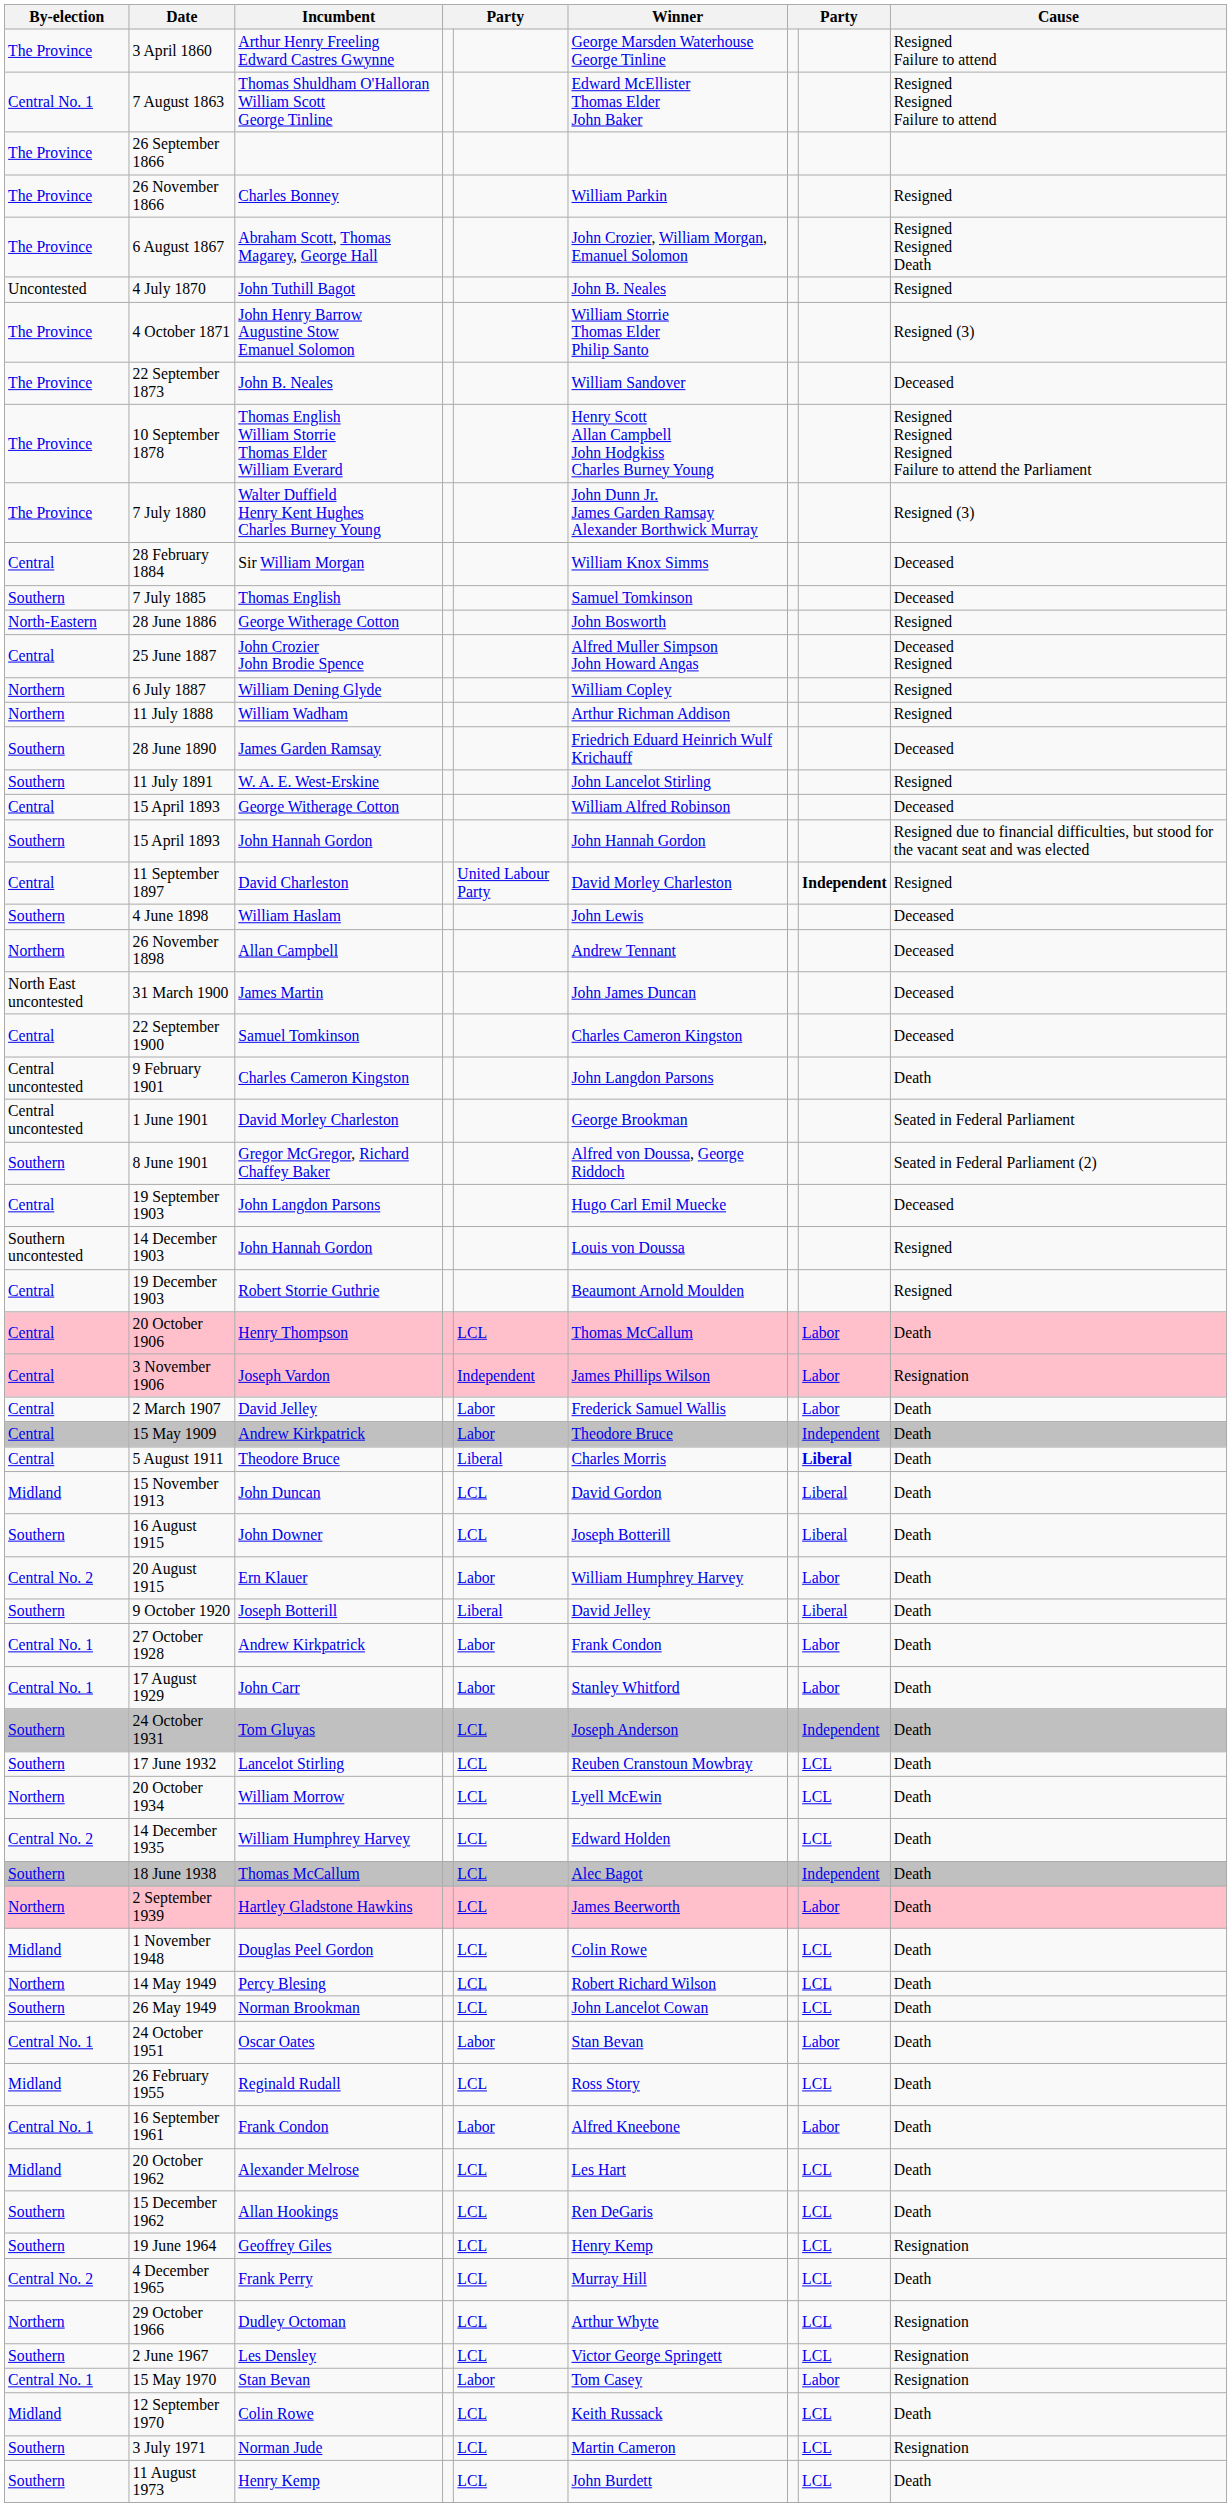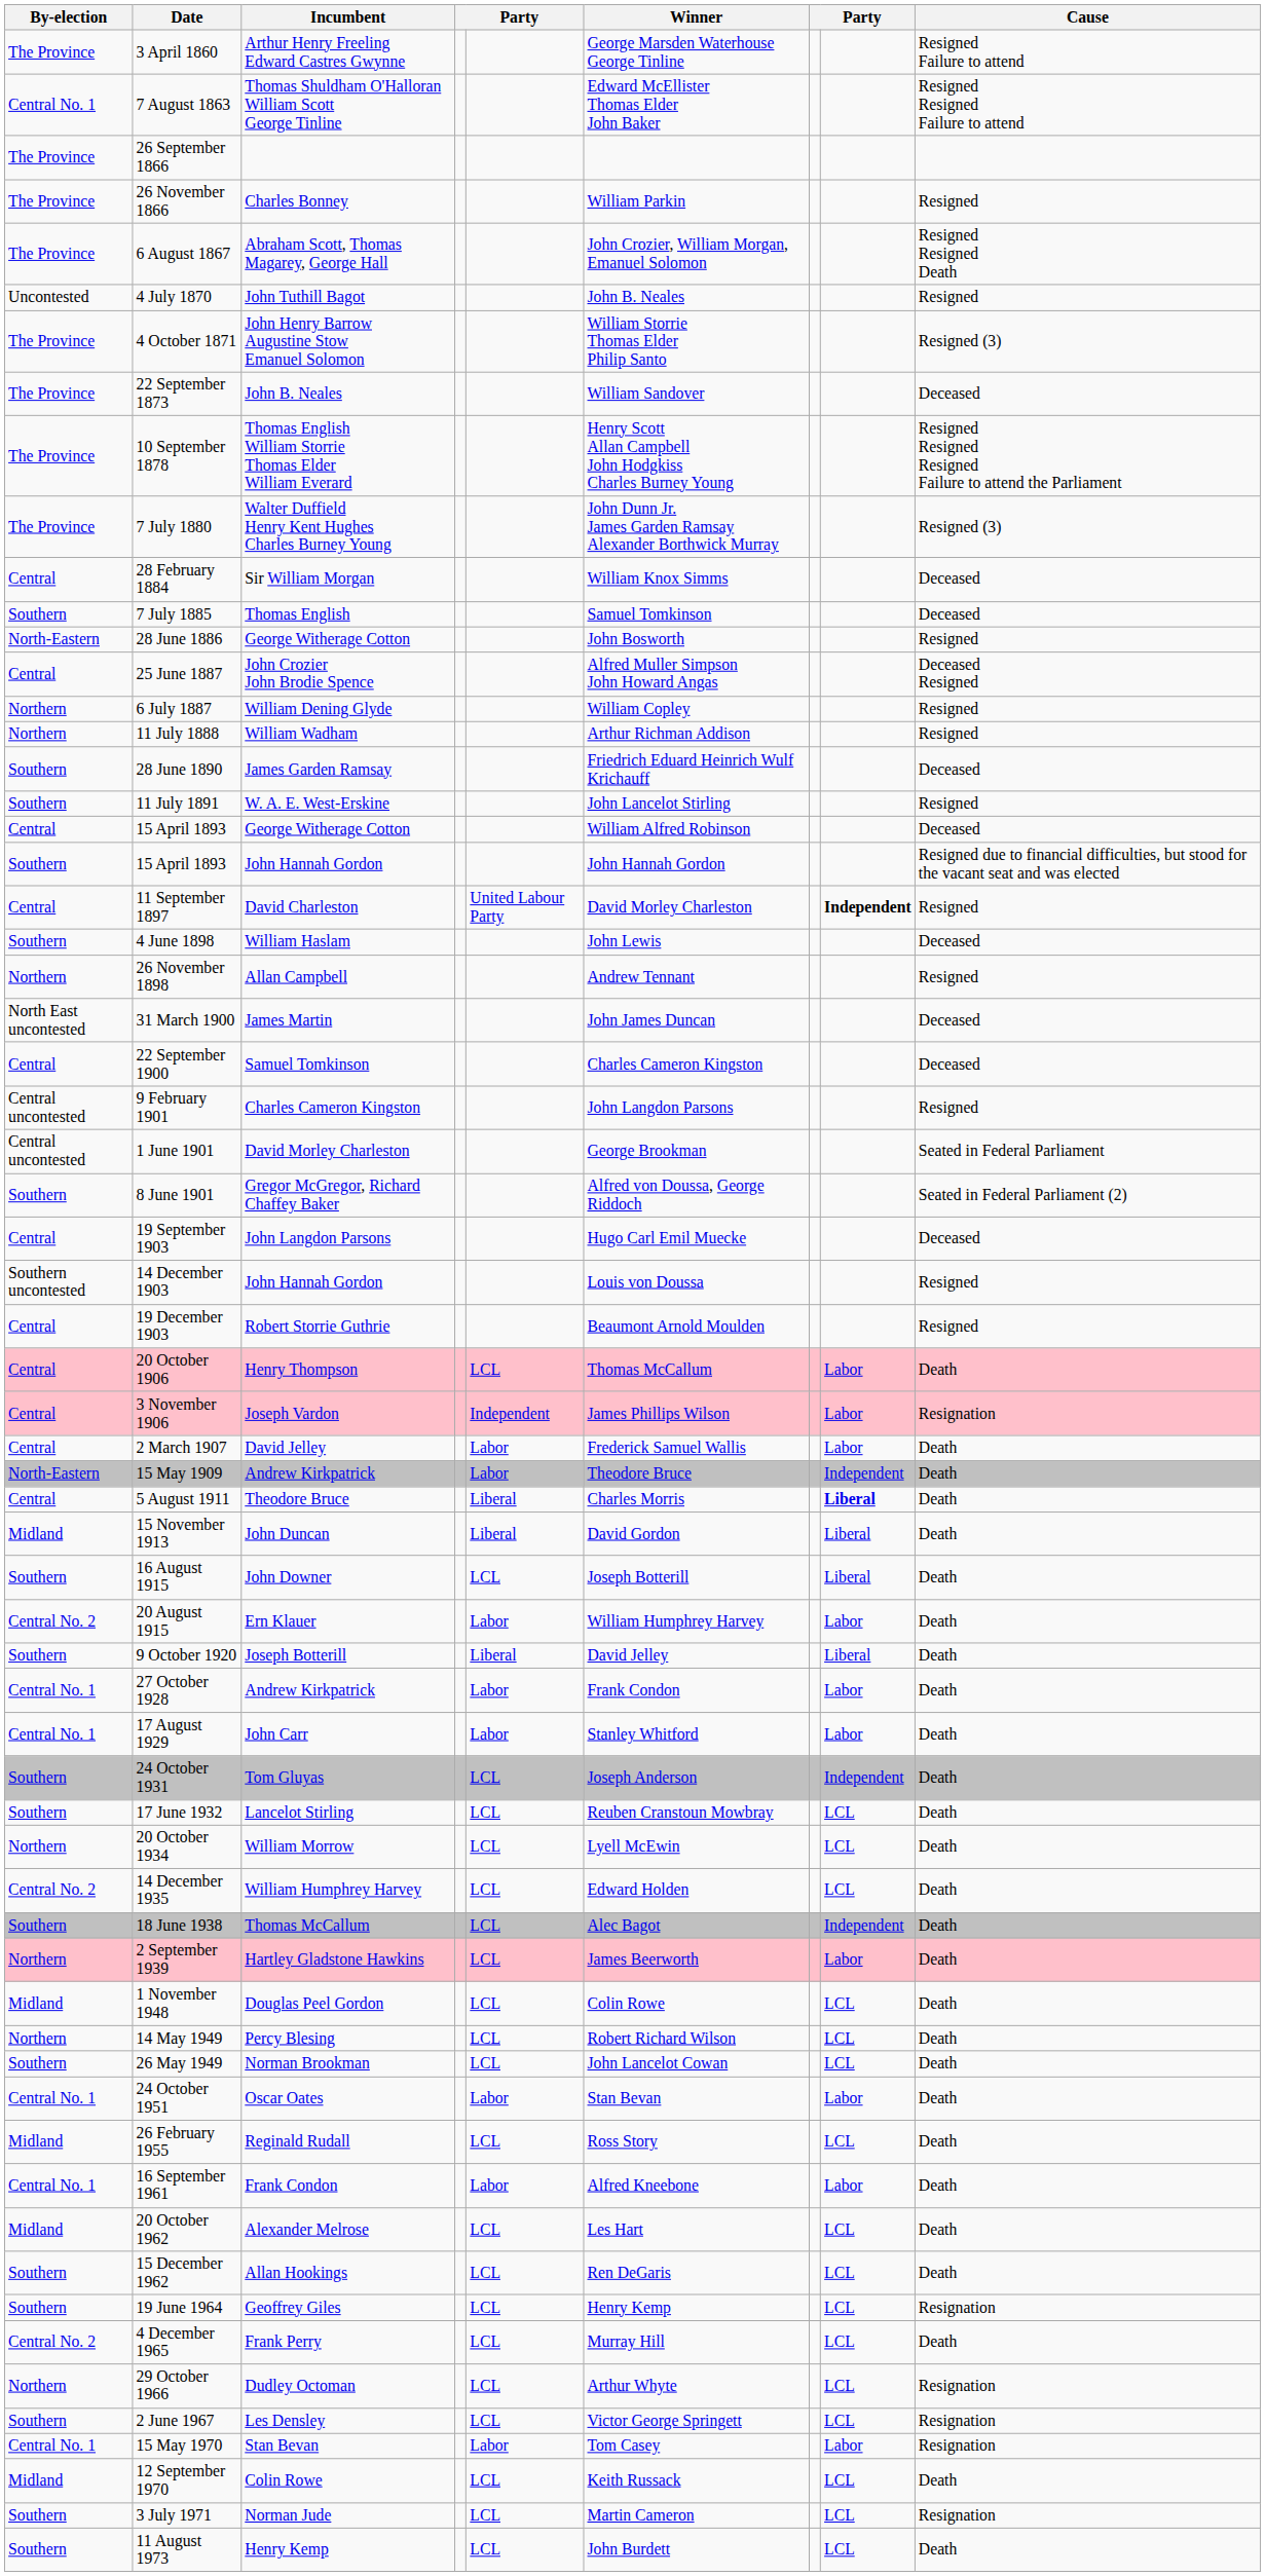26 November 1898 | Cause: Deceased -> Resigned
9 February 1901 | Cause: Death -> Resigned
15 May 1909 | By-election: Central -> North-Eastern
15 November 1913 | column 5: LCL -> Liberal
